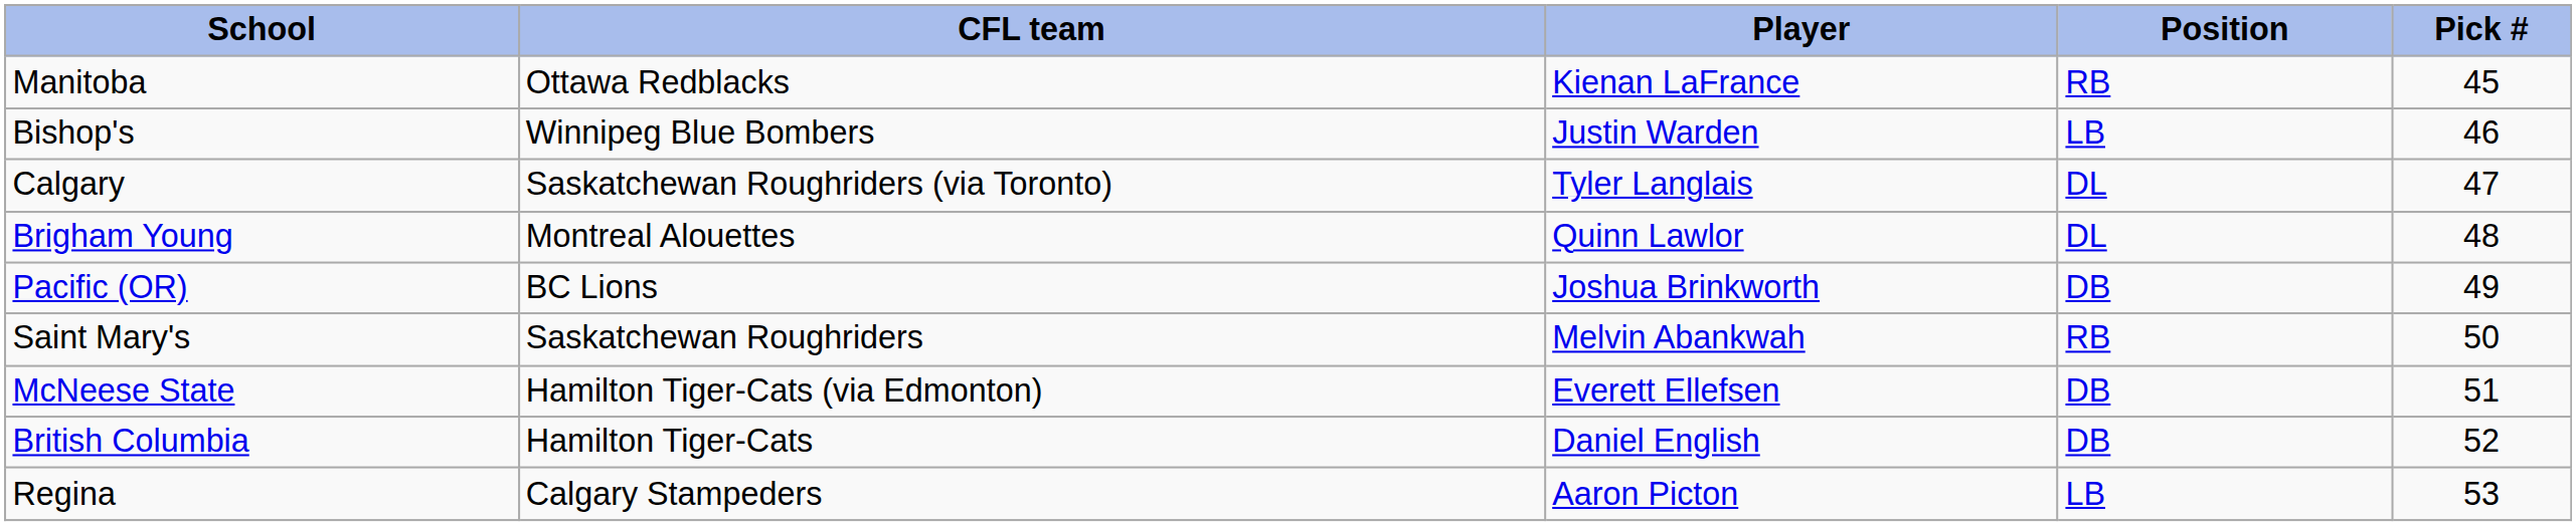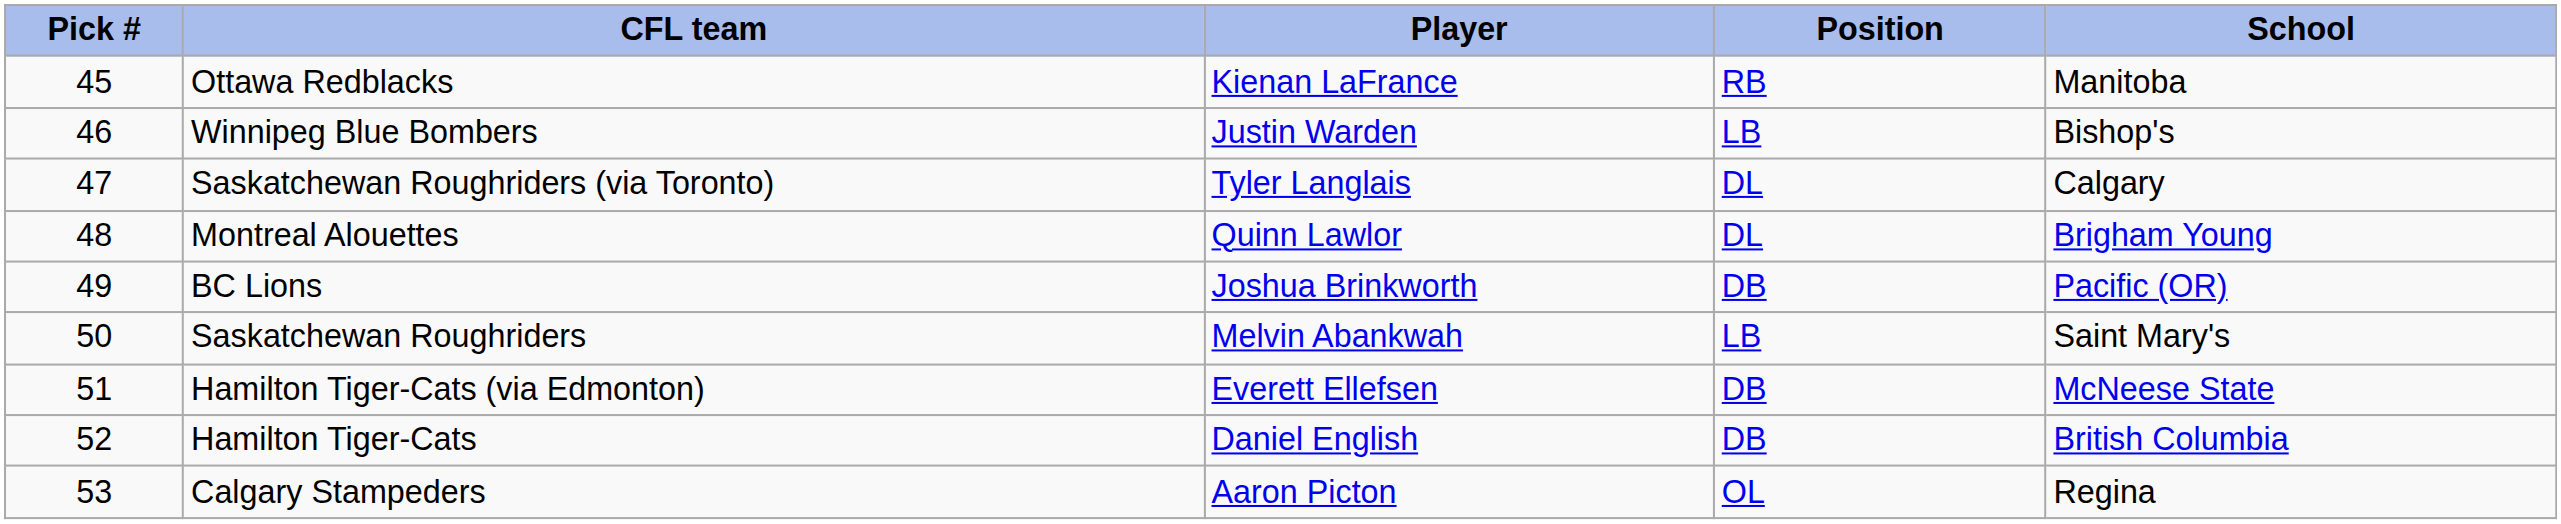columns swapped: Pick # <-> School
Saskatchewan Roughriders | Position: RB -> LB
Calgary Stampeders | Position: LB -> OL
